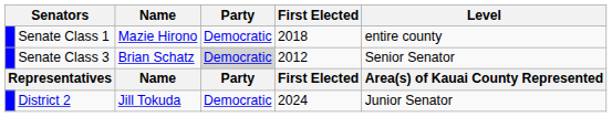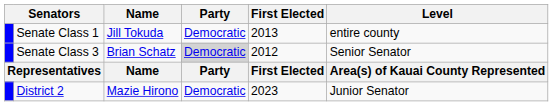Senate Class 1 | Name: Mazie Hirono -> Jill Tokuda
Senate Class 1 | First Elected: 2018 -> 2013
District 2 | Name: Jill Tokuda -> Mazie Hirono
District 2 | First Elected: 2024 -> 2023
